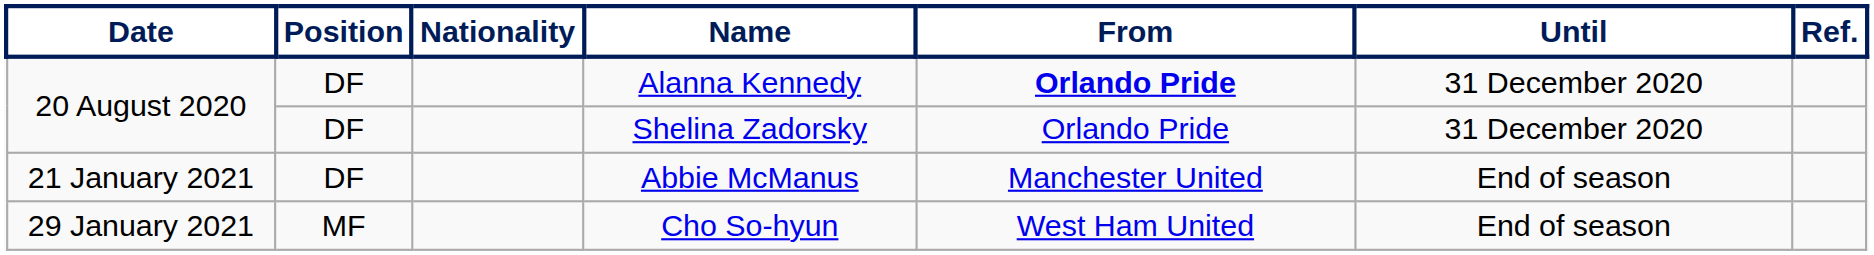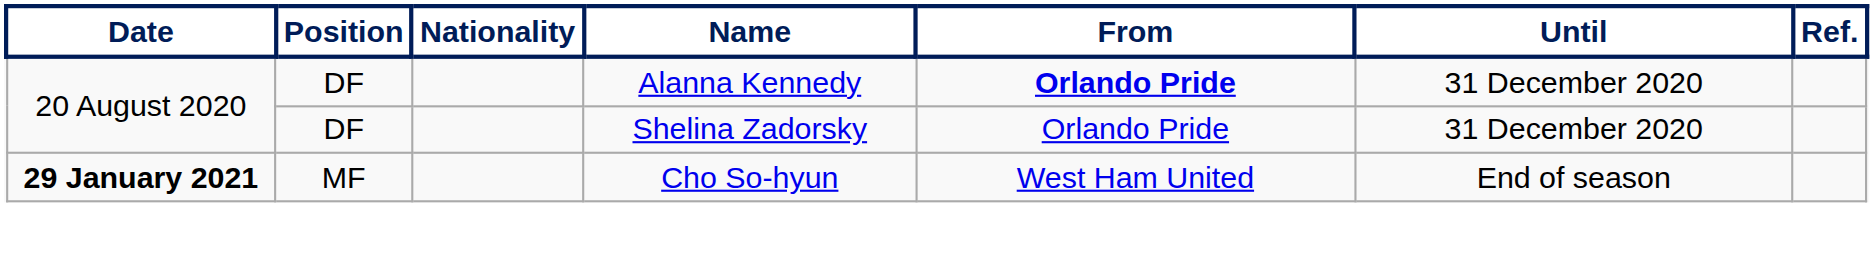- row: 21 January 2021 | DF | Abbie McManus | Manchester United | End of season
Cho So-hyun | Date: normal -> bold
